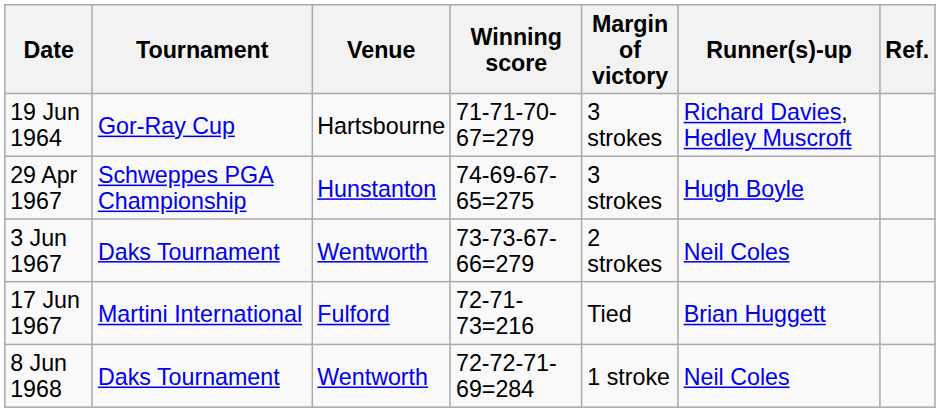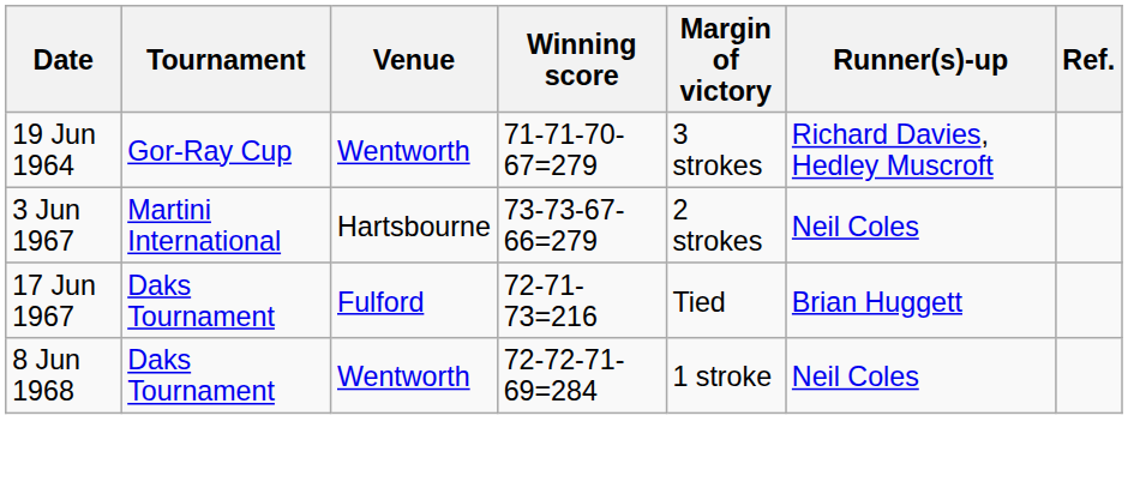19 Jun 1964 | Venue: Hartsbourne -> Wentworth
- row: 29 Apr 1967 | Schweppes PGA Championship | Hunstanton | 74-69-67-65=275 | 3 strokes | Hugh Boyle
3 Jun 1967 | Tournament: Daks Tournament -> Martini International
3 Jun 1967 | Venue: Wentworth -> Hartsbourne
17 Jun 1967 | Tournament: Martini International -> Daks Tournament
